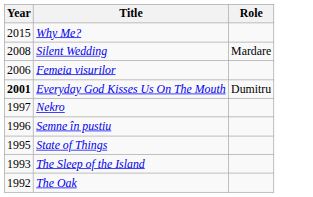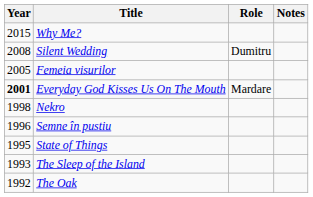+ column: Notes
Silent Wedding | Role: Mardare -> Dumitru
Femeia visurilor | Year: 2006 -> 2005
Everyday God Kisses Us On The Mouth | Role: Dumitru -> Mardare
Nekro | Year: 1997 -> 1998
